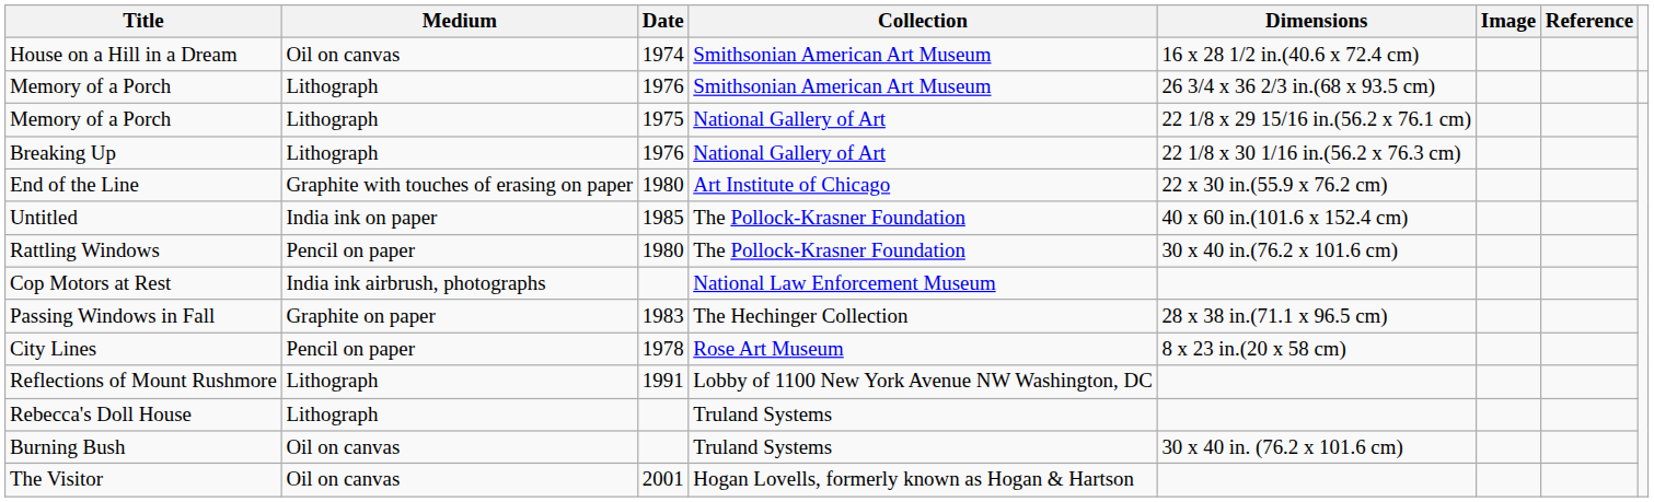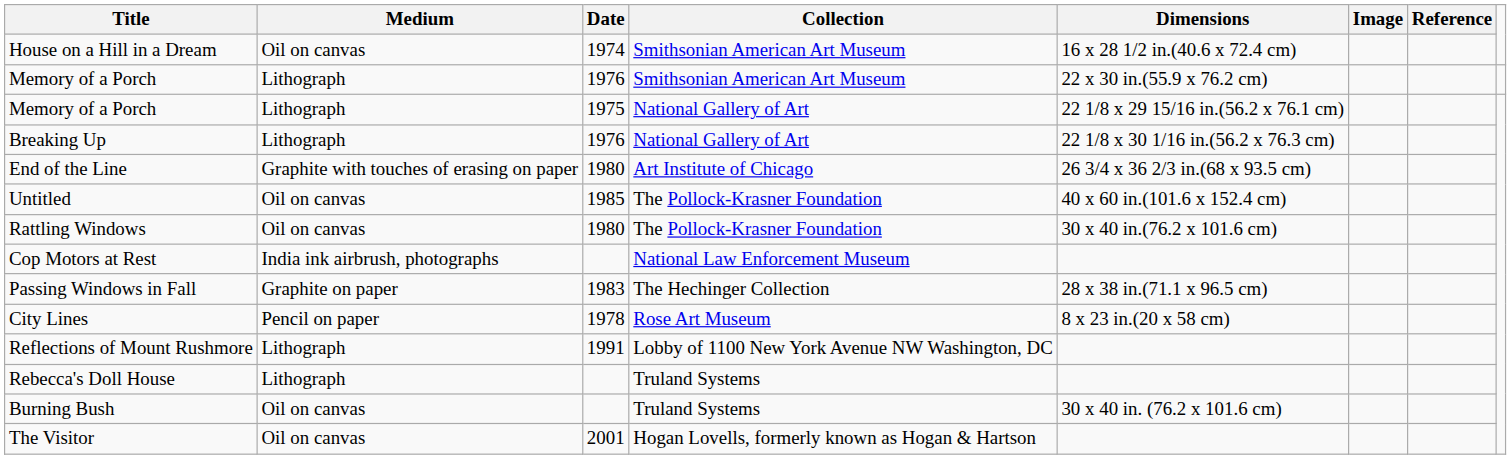Memory of a Porch / 1976 | Dimensions: 26 3/4 x 36 2/3 in.(68 x 93.5 cm) -> 22 x 30 in.(55.9 x 76.2 cm)
End of the Line | Dimensions: 22 x 30 in.(55.9 x 76.2 cm) -> 26 3/4 x 36 2/3 in.(68 x 93.5 cm)
Untitled | Medium: India ink on paper -> Oil on canvas
Rattling Windows | Medium: Pencil on paper -> Oil on canvas
